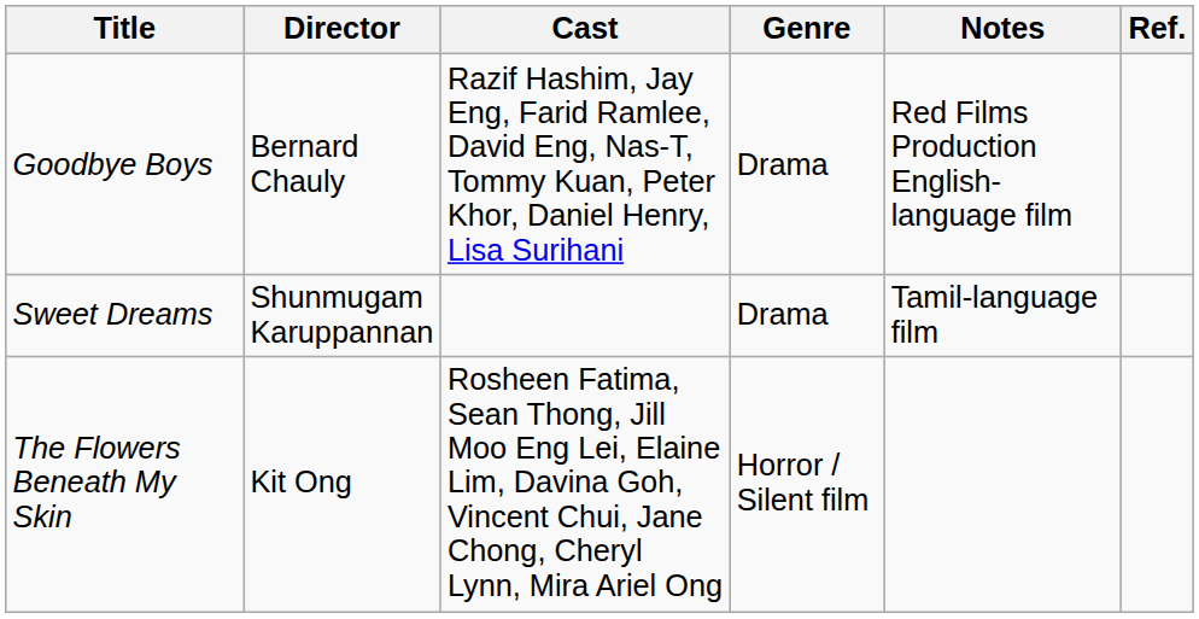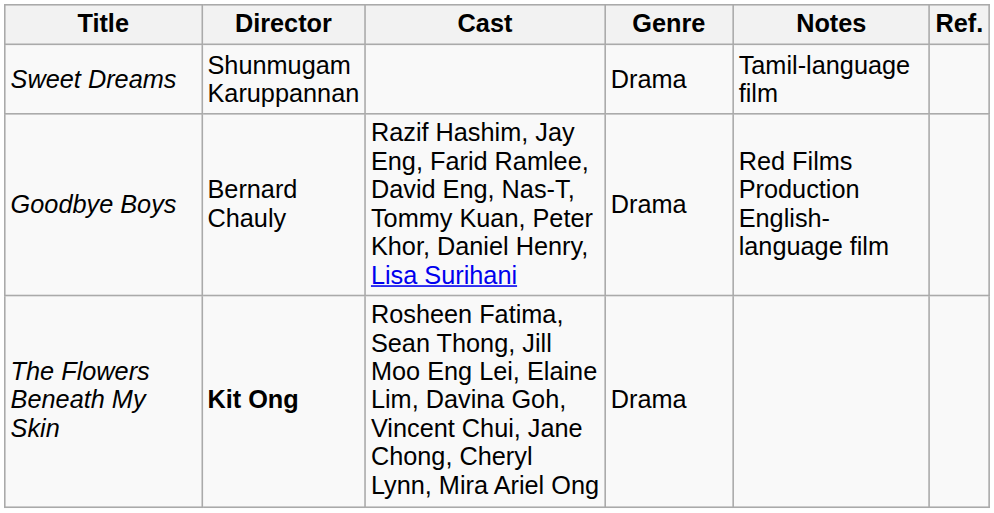rows swapped: Goodbye Boys <-> Sweet Dreams
The Flowers Beneath My Skin | Director: normal -> bold
The Flowers Beneath My Skin | Genre: Horror / Silent film -> Drama
